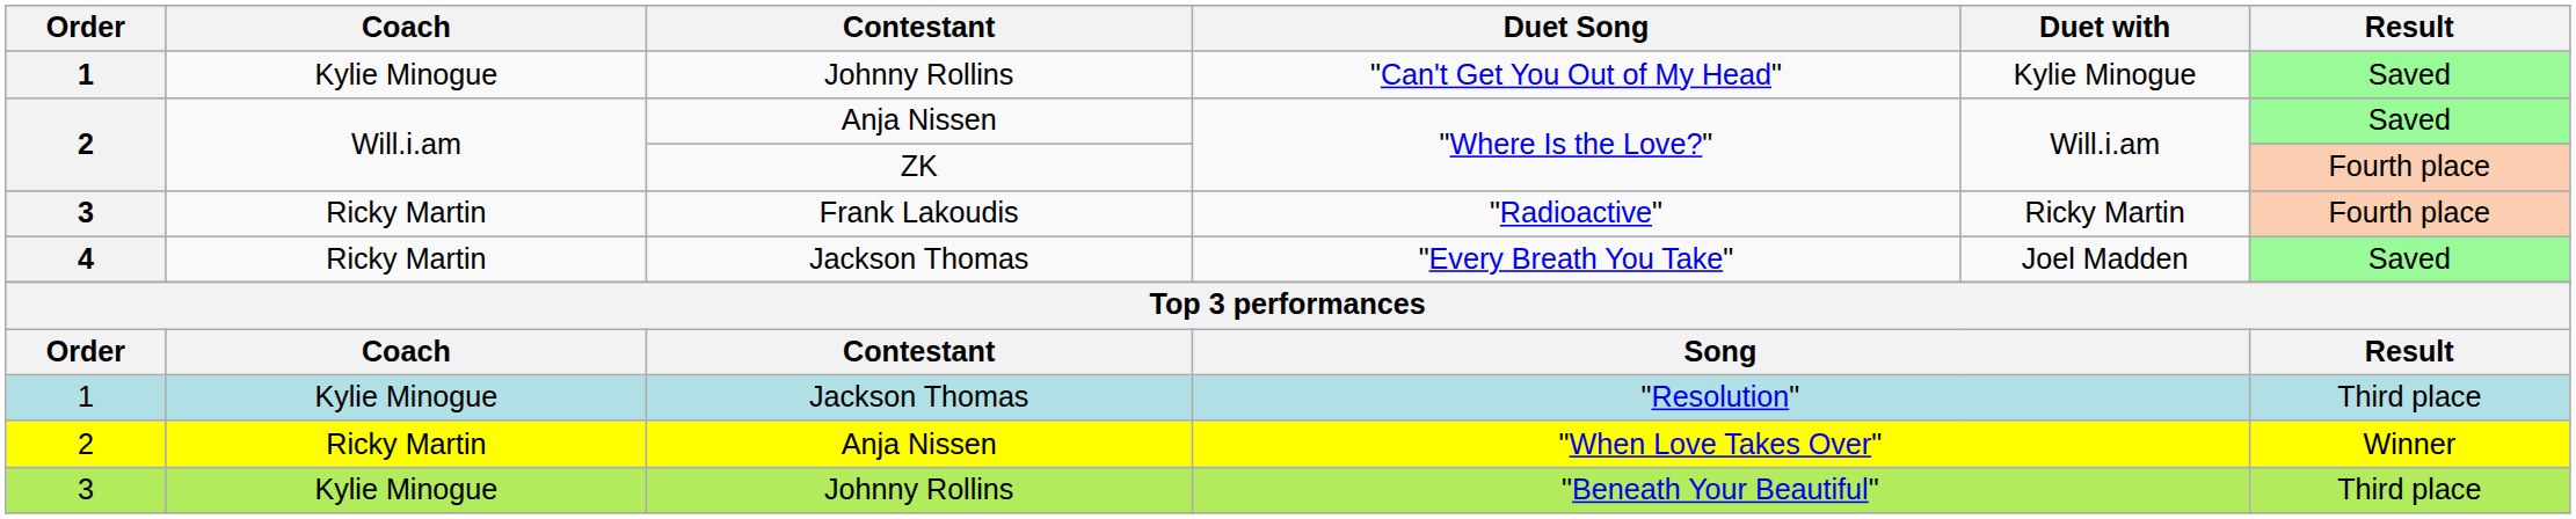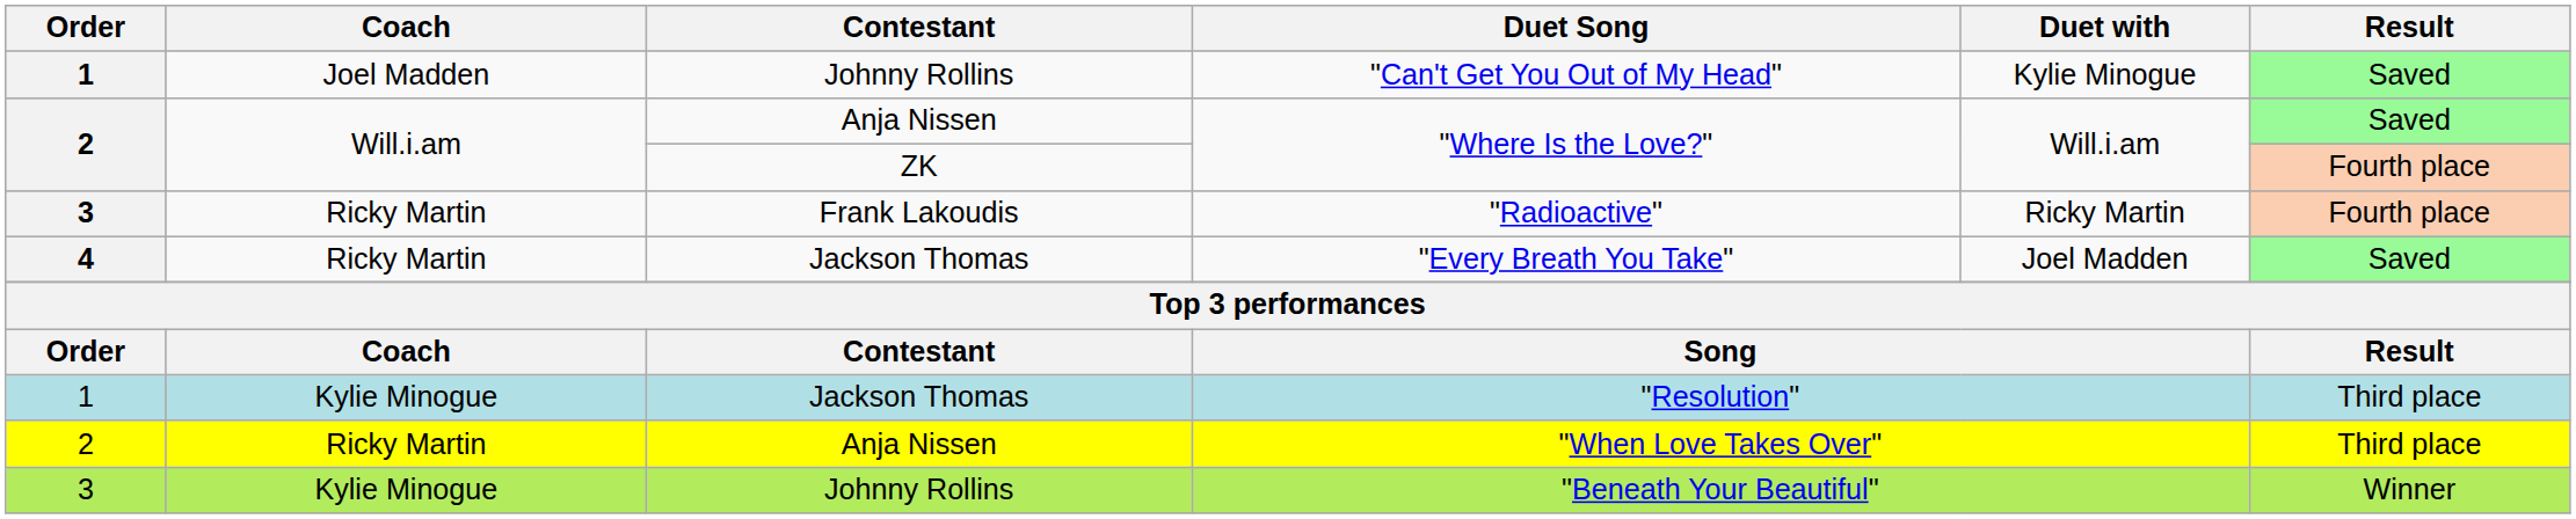"Can't Get You Out of My Head" | Coach: Kylie Minogue -> Joel Madden
"When Love Takes Over" | Result: Winner -> Third place
"Beneath Your Beautiful" | Result: Third place -> Winner
